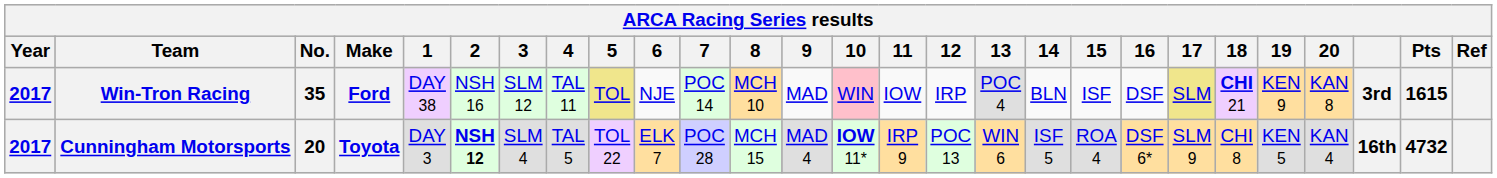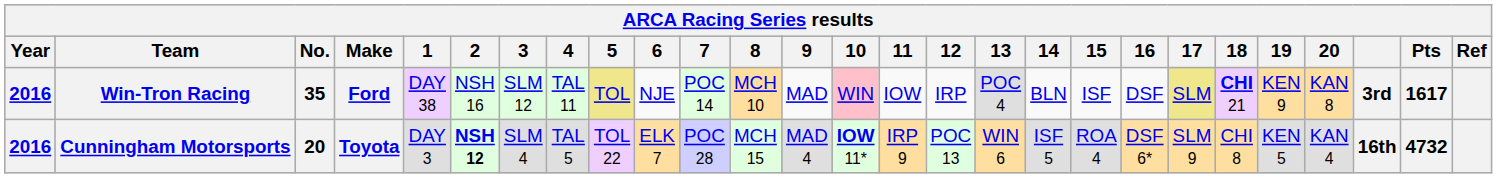Win-Tron Racing | Year: 2017 -> 2016
Win-Tron Racing | Pts: 1615 -> 1617
Cunningham Motorsports | Year: 2017 -> 2016
